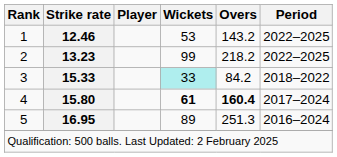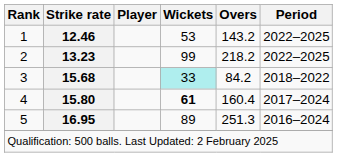3 | Strike rate: 15.33 -> 15.68
4 | Overs: bold -> normal
